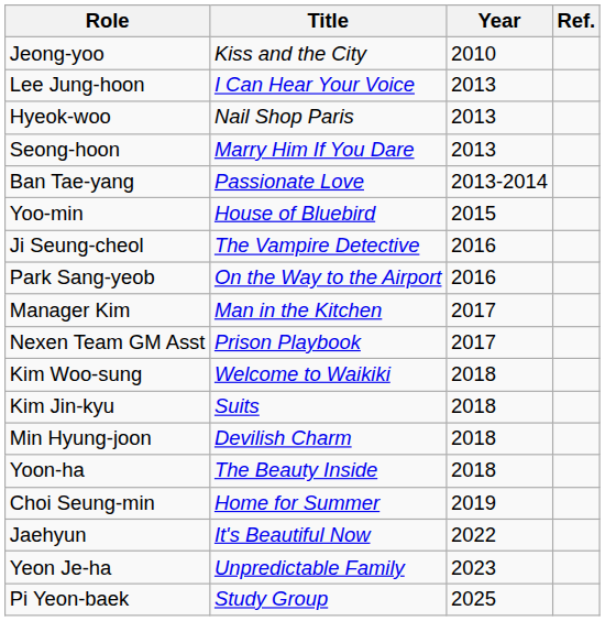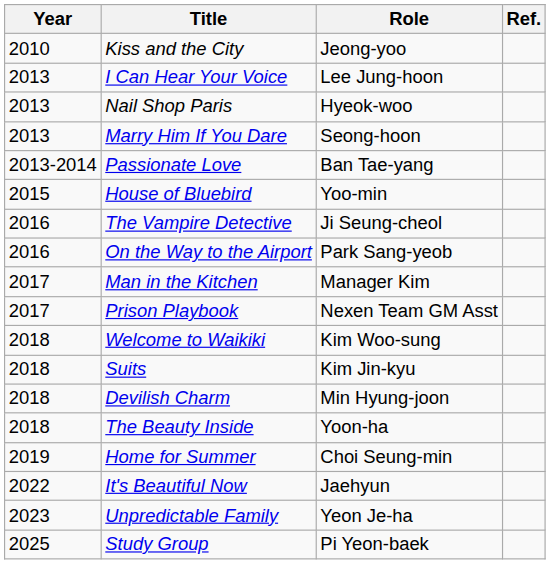columns swapped: Year <-> Role
